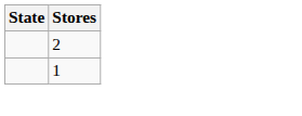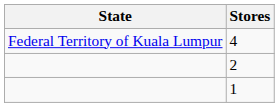+ row: Federal Territory of Kuala Lumpur | 4
